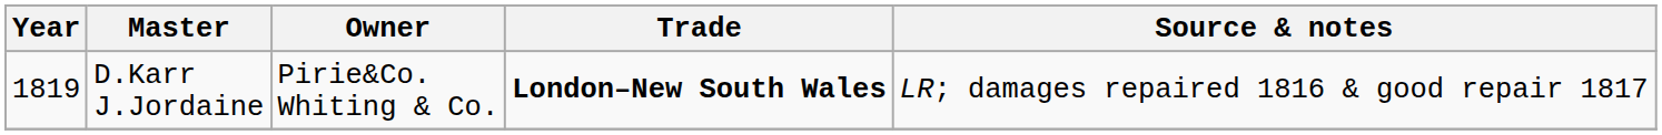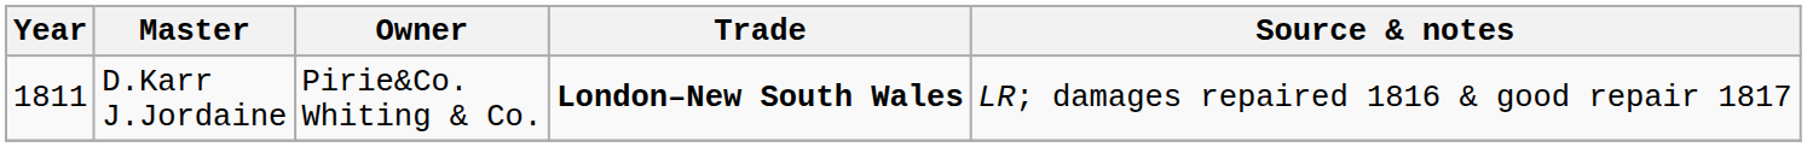D.Karr J.Jordaine | Year: 1819 -> 1811
